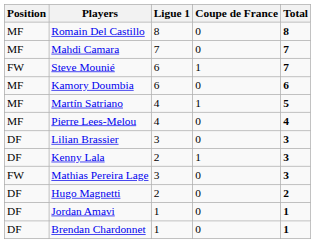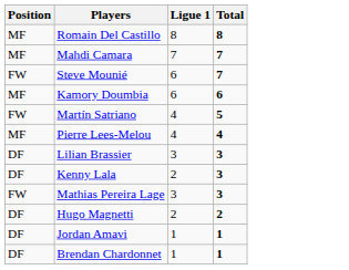- column: Coupe de France | 0 | 0 | 1 | 0 | 1 | 0 | 0 | 1 | 0 | 0 | 0 | 0
Martín Satriano | Position: MF -> FW
